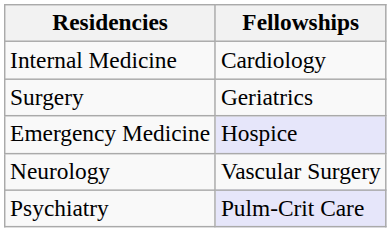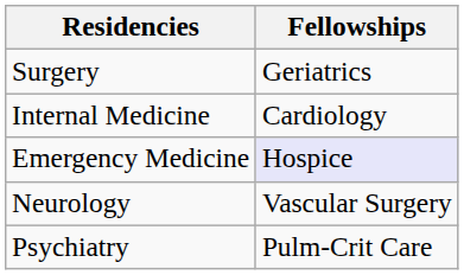rows swapped: Internal Medicine <-> Surgery
Psychiatry | Fellowships: lavender background -> no background
